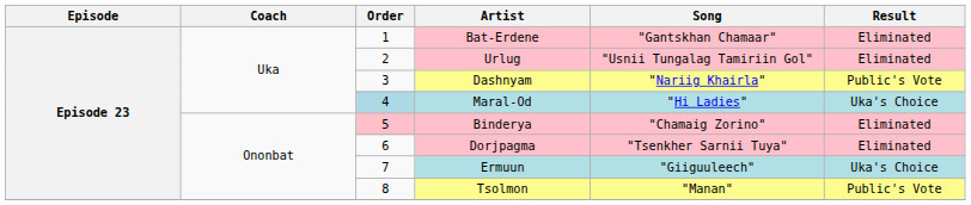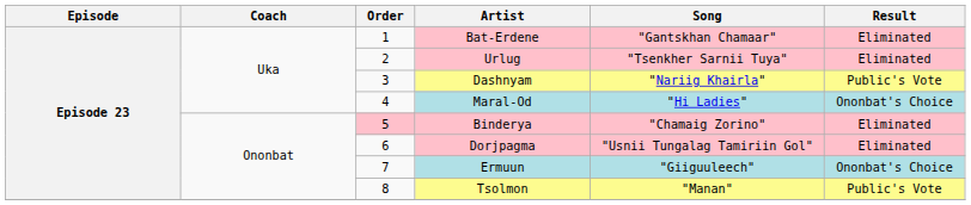Urlug | Song: "Usnii Tungalag Tamiriin Gol" -> "Tsenkher Sarnii Tuya"
Maral-Od | Order: lightblue background -> no background
Maral-Od | Result: Uka's Choice -> Ononbat's Choice
Dorjpagma | Song: "Tsenkher Sarnii Tuya" -> "Usnii Tungalag Tamiriin Gol"
Ermuun | Result: Uka's Choice -> Ononbat's Choice
